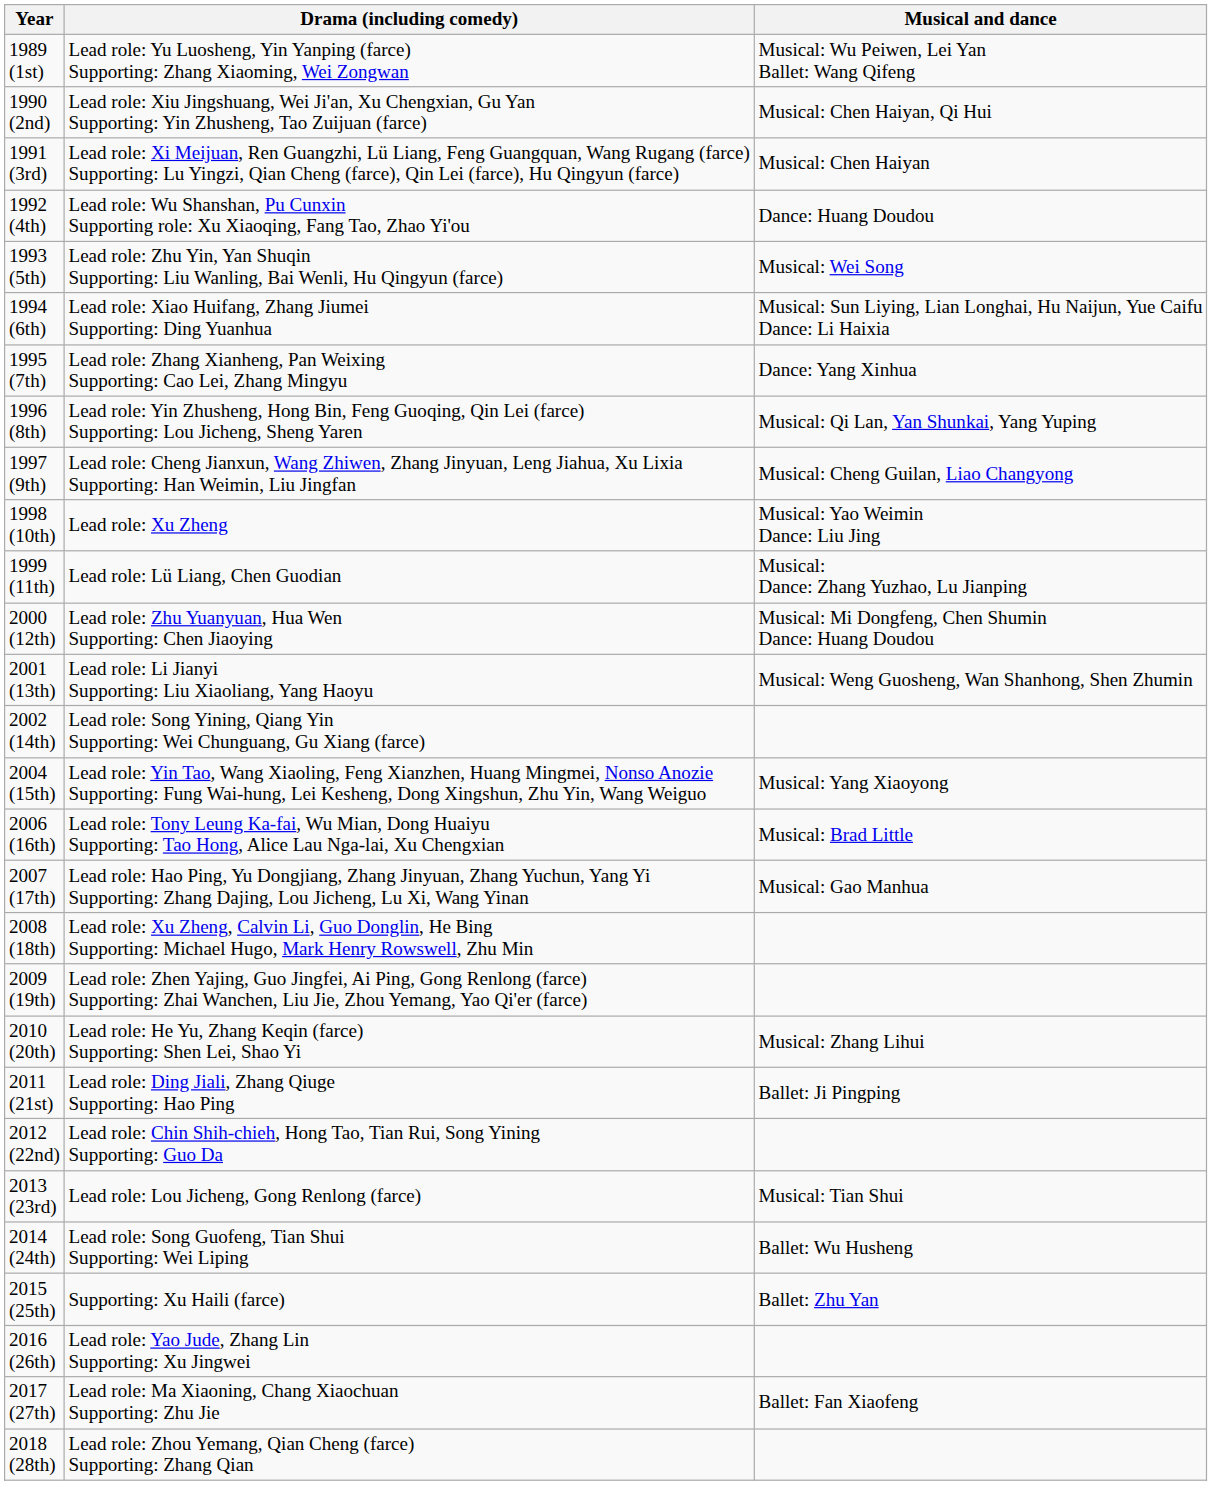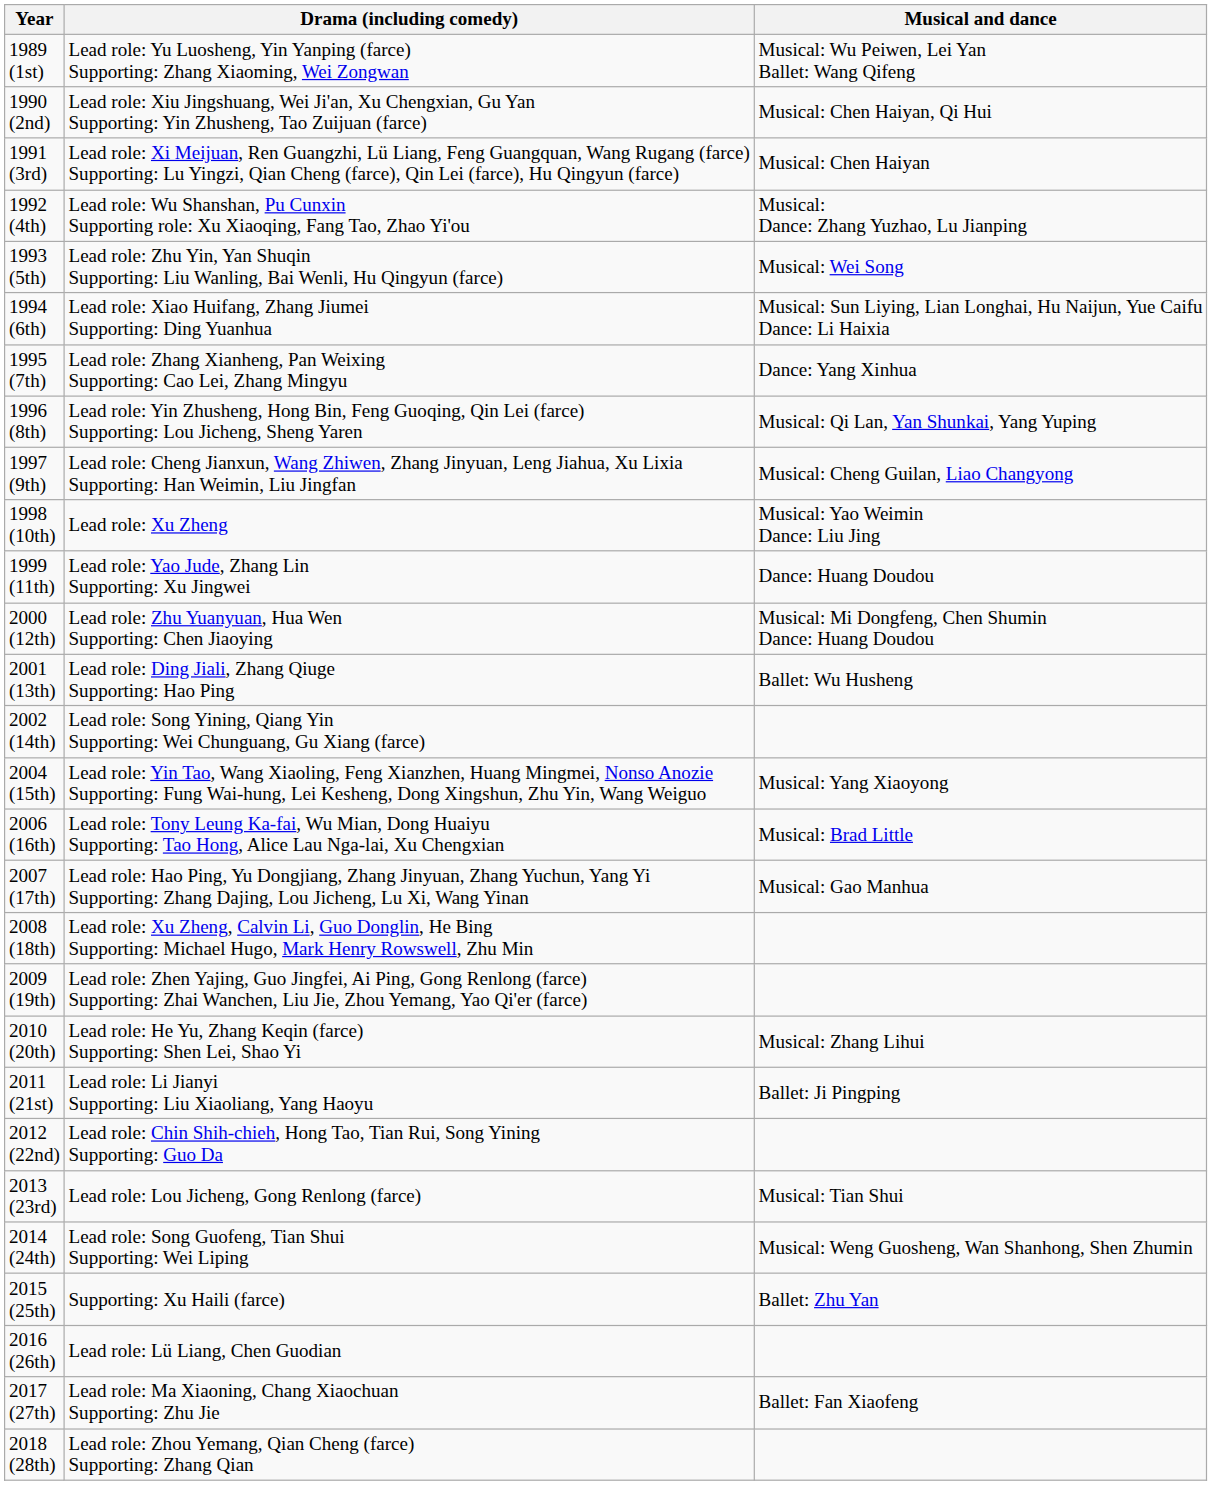1992 (4th) | Musical and dance: Dance: Huang Doudou -> Musical: Dance: Zhang Yuzhao, Lu Jianping
1999 (11th) | Drama (including comedy): Lead role: Lü Liang, Chen Guodian -> Lead role: Yao Jude, Zhang Lin Supporting: Xu Jingwei
1999 (11th) | Musical and dance: Musical: Dance: Zhang Yuzhao, Lu Jianping -> Dance: Huang Doudou
2001 (13th) | Drama (including comedy): Lead role: Li Jianyi Supporting: Liu Xiaoliang, Yang Haoyu -> Lead role: Ding Jiali, Zhang Qiuge Supporting: Hao Ping
2001 (13th) | Musical and dance: Musical: Weng Guosheng, Wan Shanhong, Shen Zhumin -> Ballet: Wu Husheng
2011 (21st) | Drama (including comedy): Lead role: Ding Jiali, Zhang Qiuge Supporting: Hao Ping -> Lead role: Li Jianyi Supporting: Liu Xiaoliang, Yang Haoyu
2014 (24th) | Musical and dance: Ballet: Wu Husheng -> Musical: Weng Guosheng, Wan Shanhong, Shen Zhumin
2016 (26th) | Drama (including comedy): Lead role: Yao Jude, Zhang Lin Supporting: Xu Jingwei -> Lead role: Lü Liang, Chen Guodian
